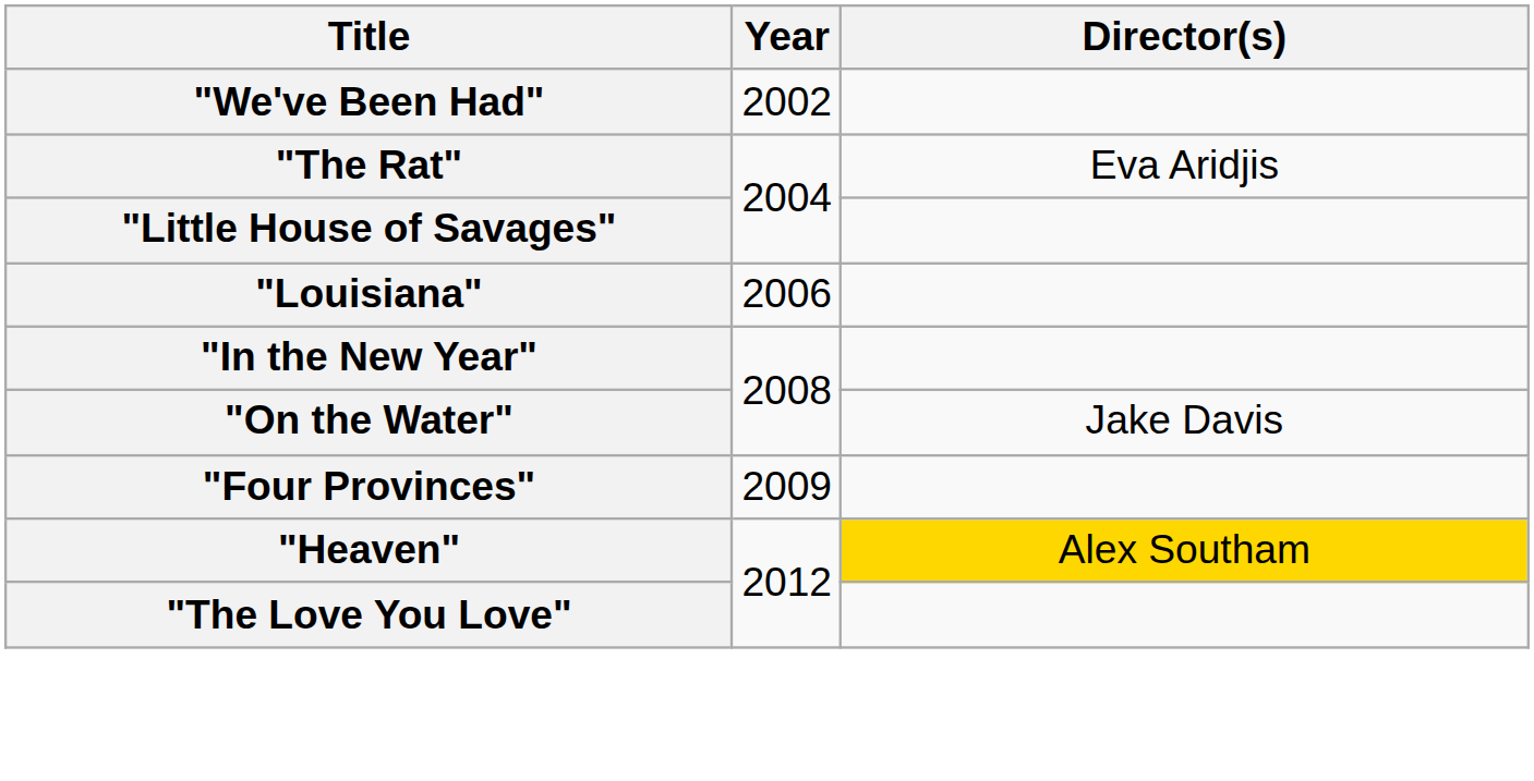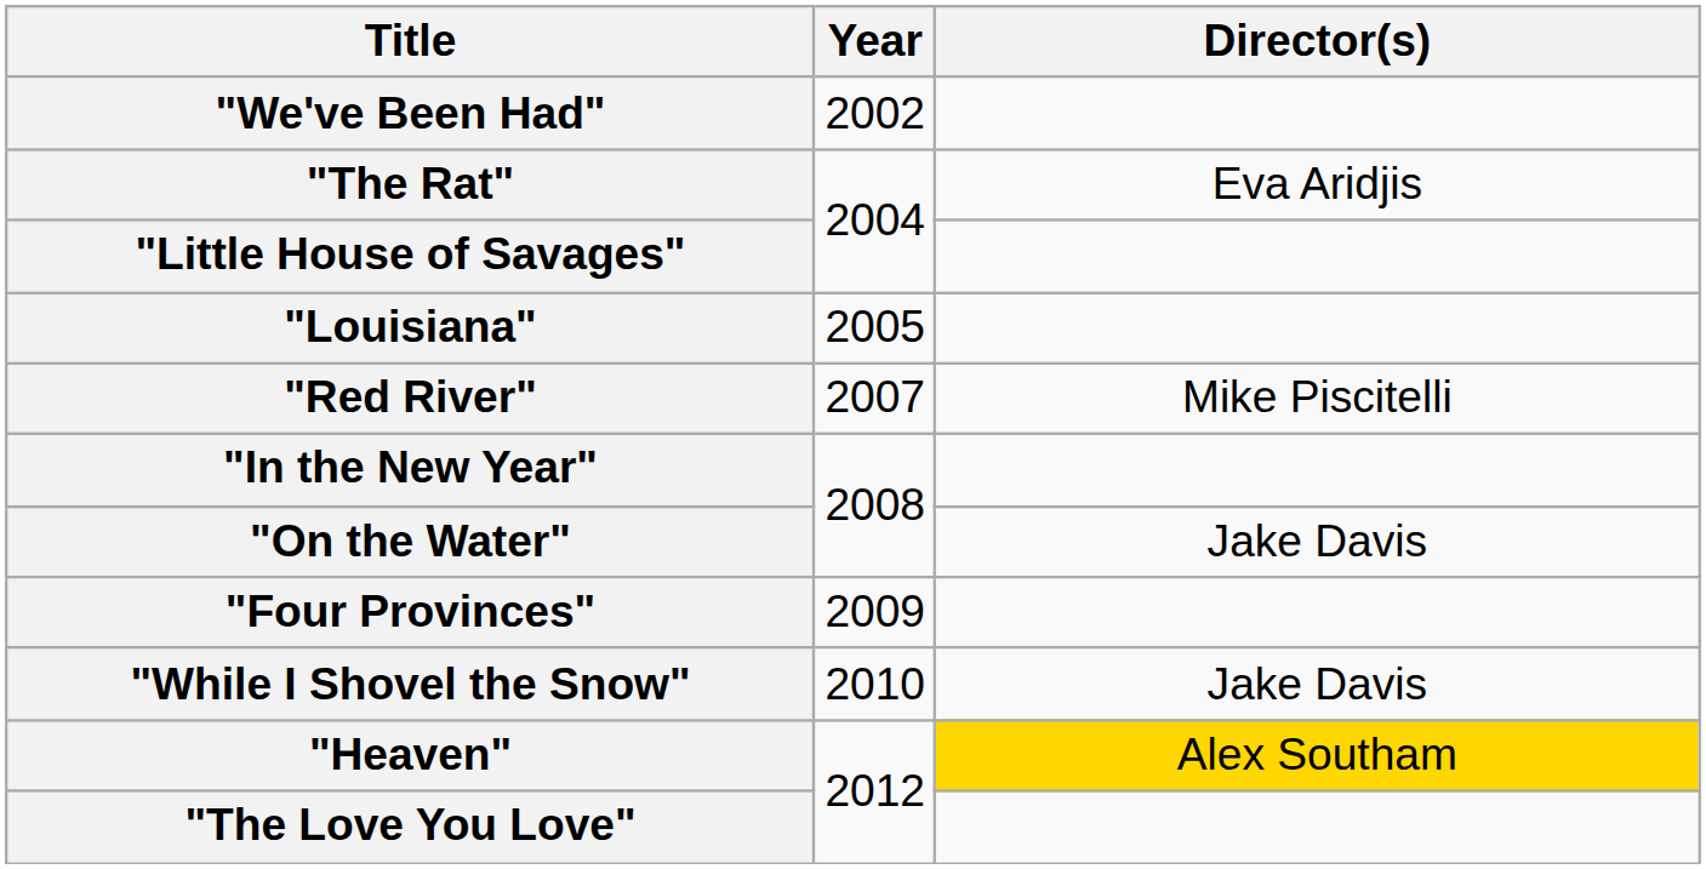"Louisiana" | Year: 2006 -> 2005
+ row: "Red River" | 2007 | Mike Piscitelli
+ row: "While I Shovel the Snow" | 2010 | Jake Davis
